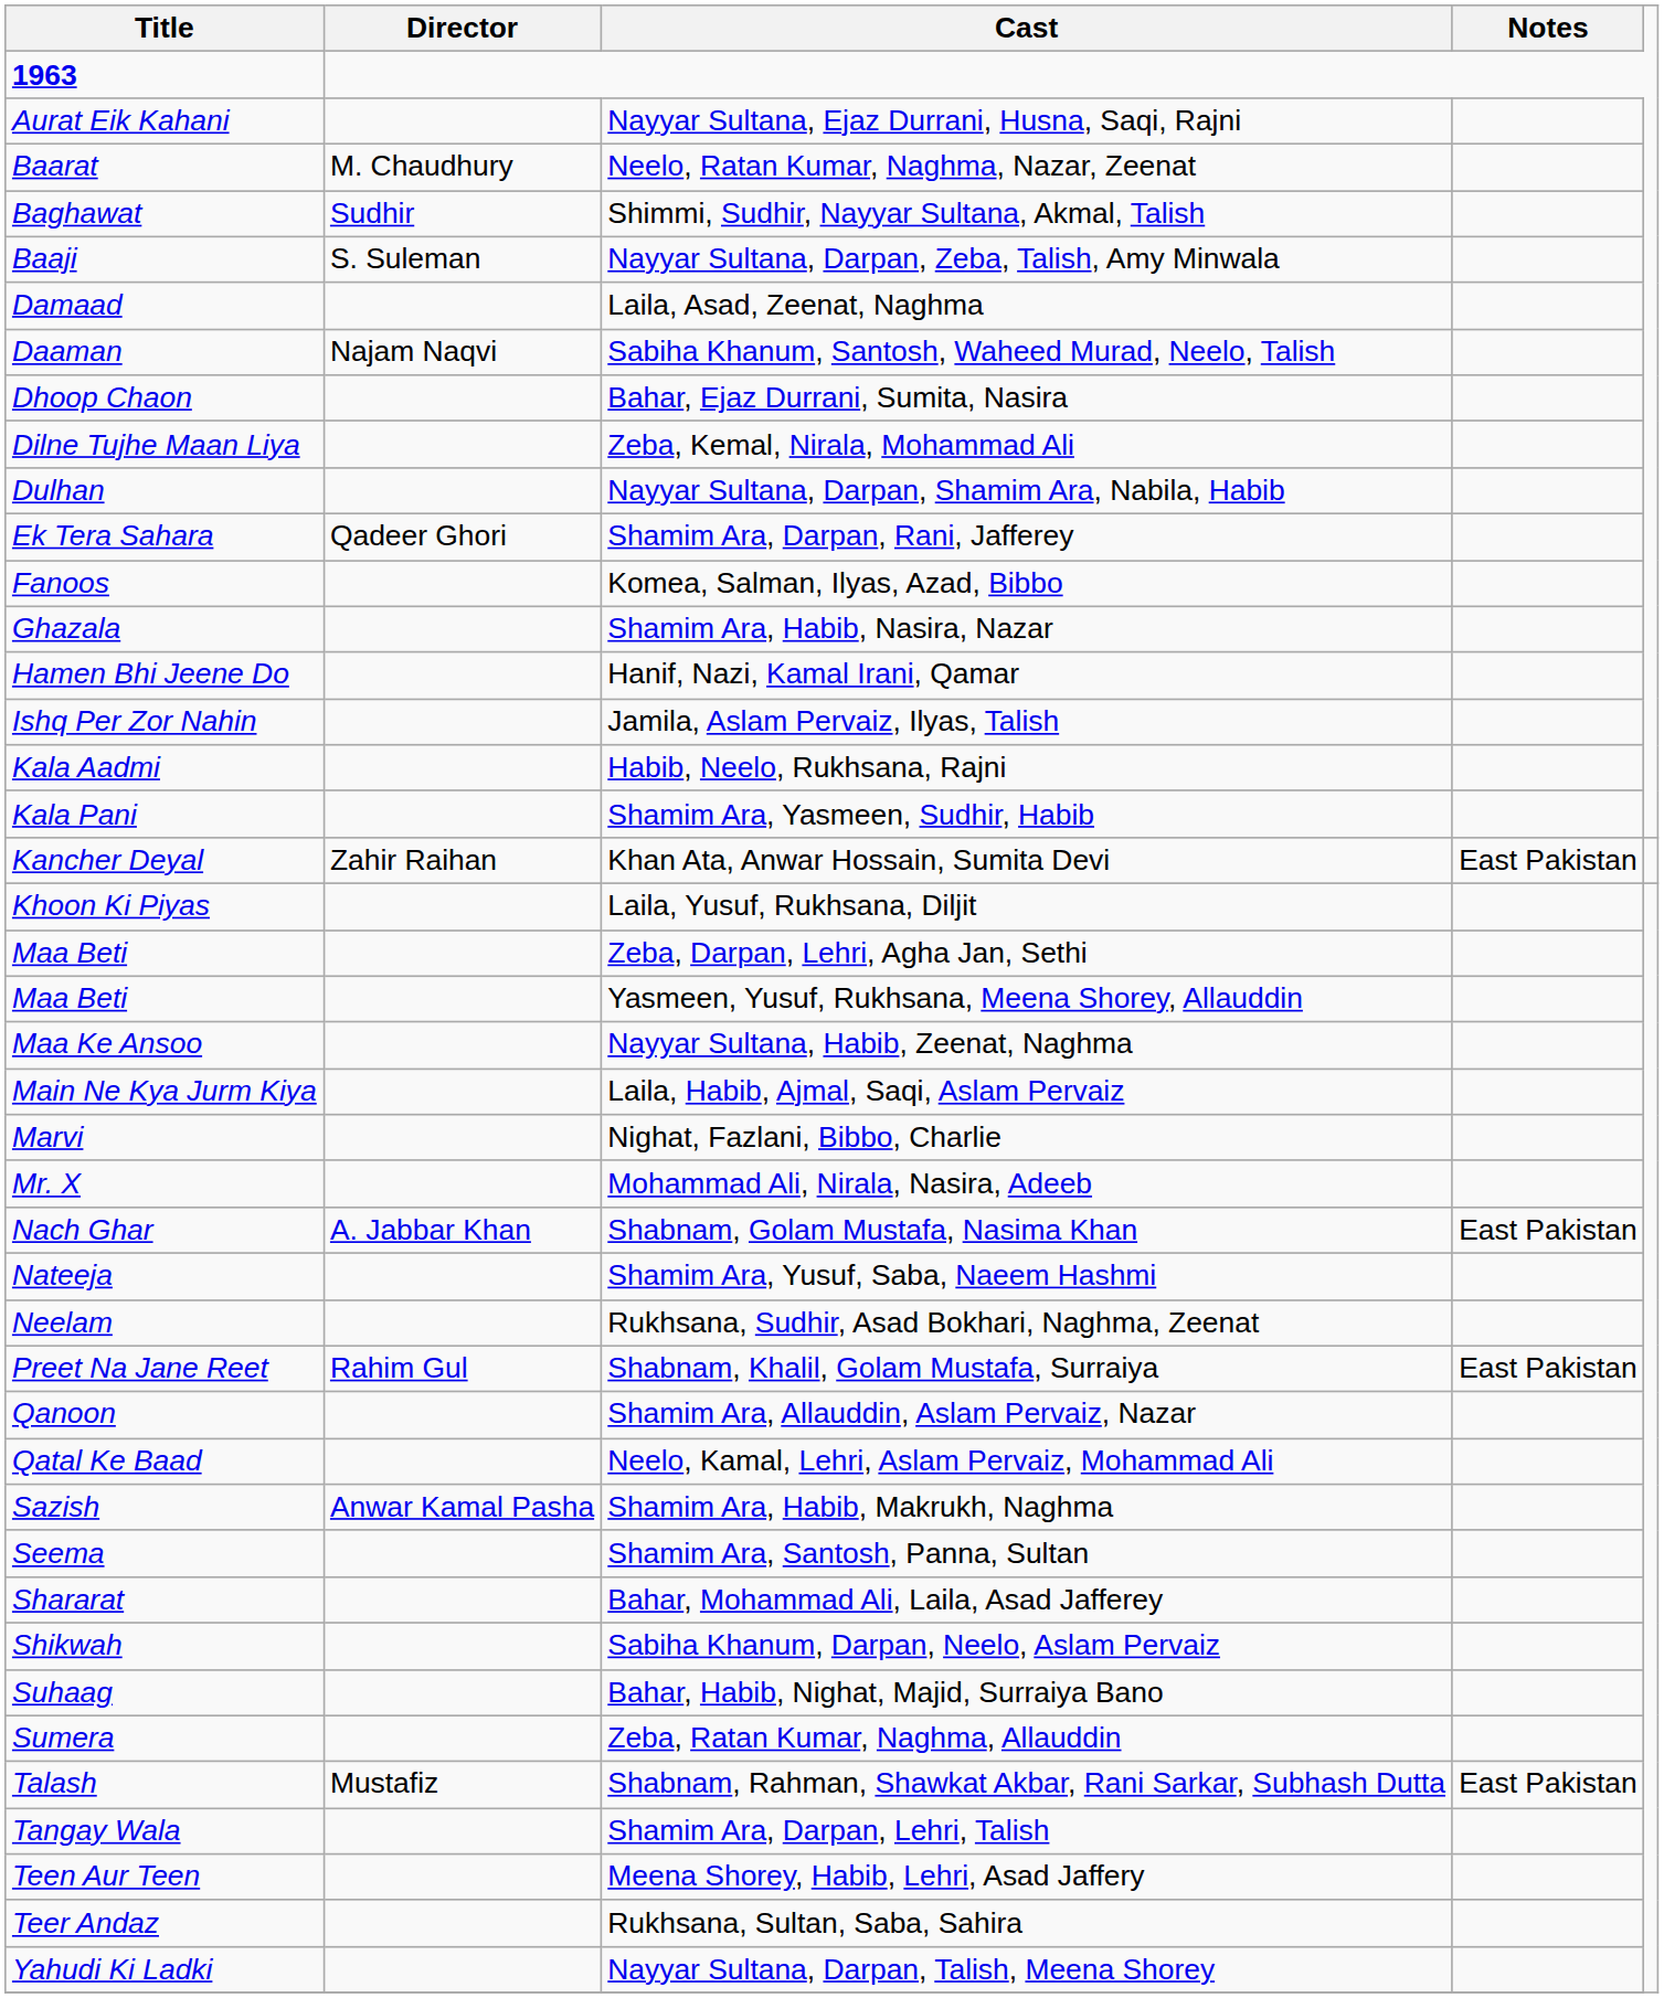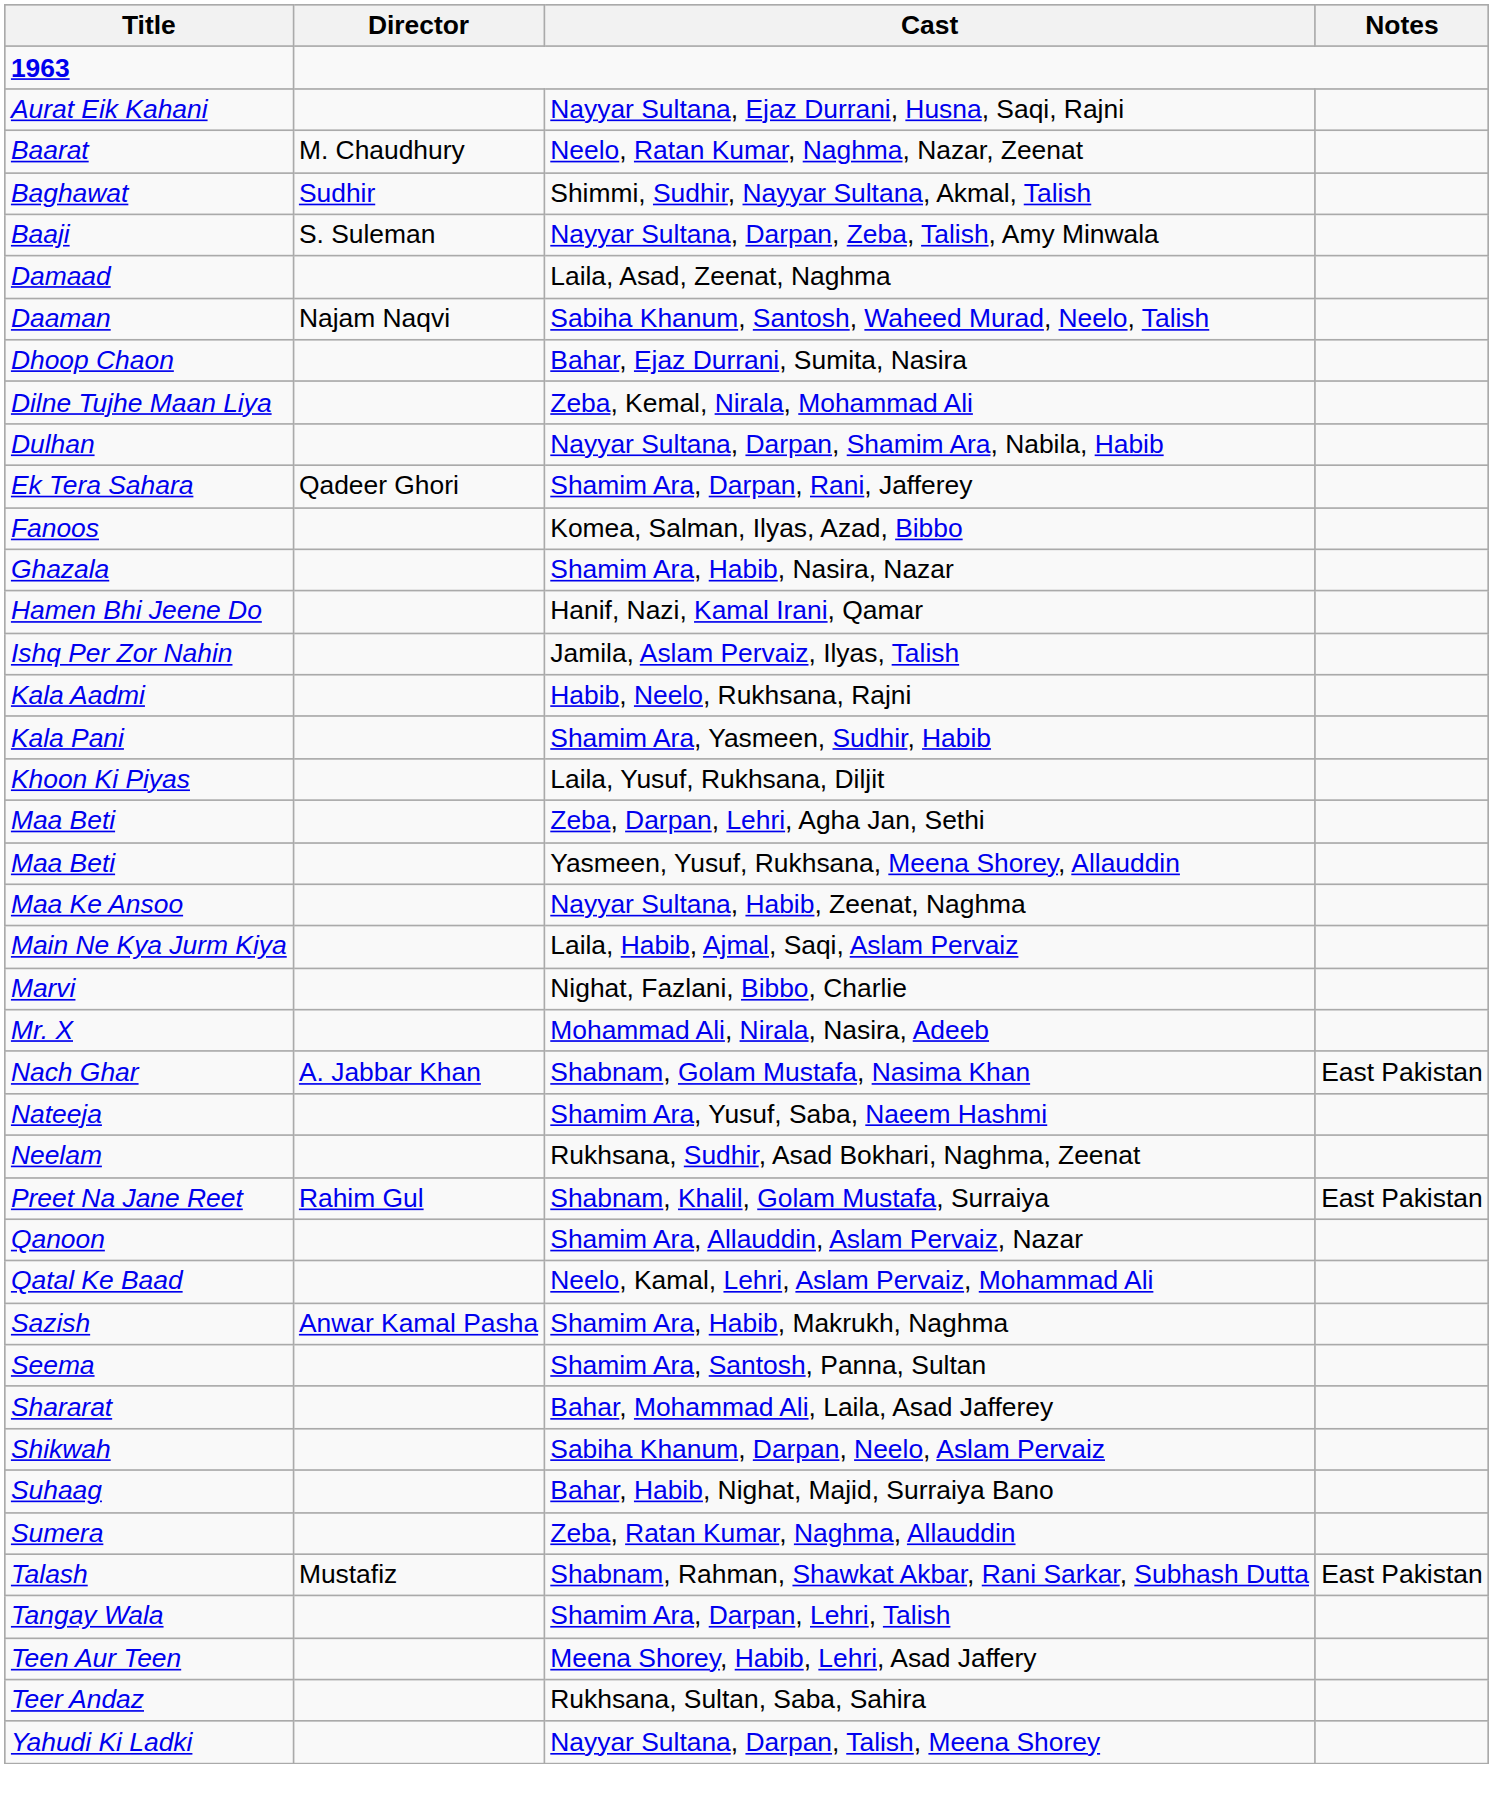- row: Kancher Deyal | Zahir Raihan | Khan Ata, Anwar Hossain, Sumita Devi | East Pakistan
